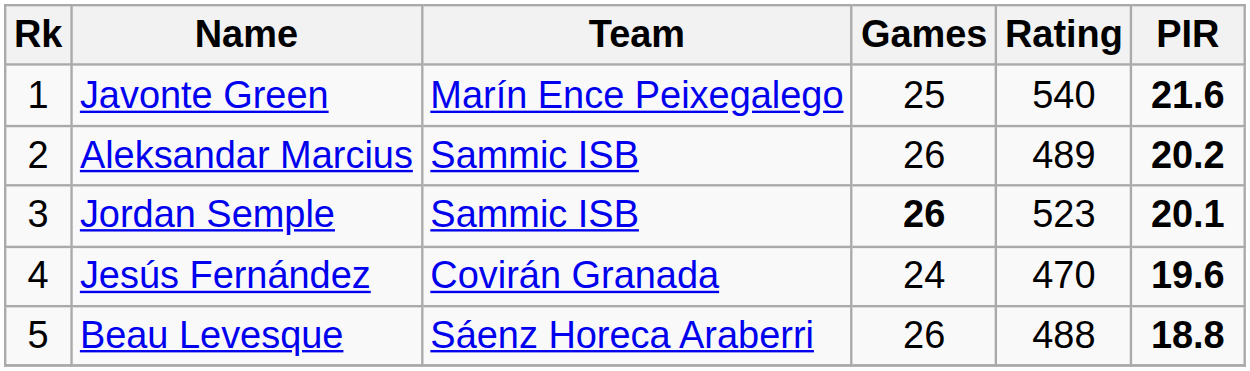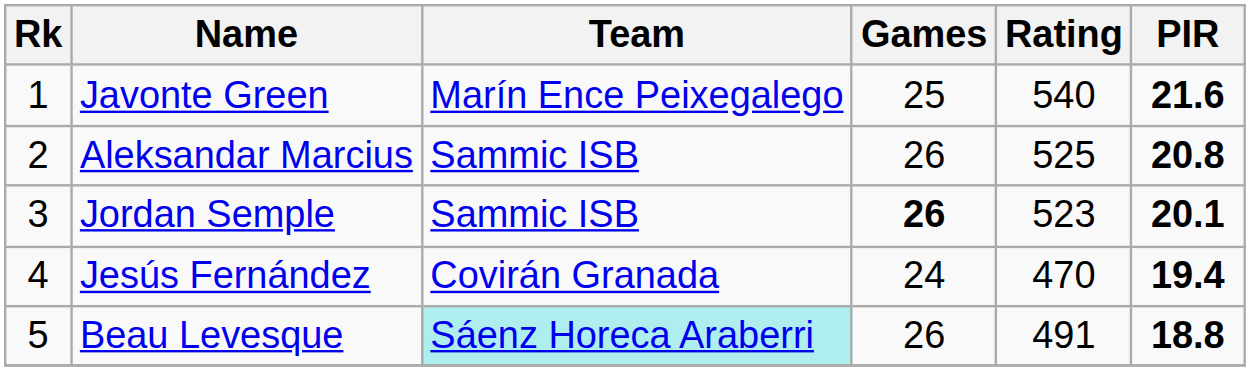Aleksandar Marcius | Rating: 489 -> 525
Aleksandar Marcius | PIR: 20.2 -> 20.8
Jesús Fernández | PIR: 19.6 -> 19.4
Beau Levesque | Team: no background -> paleturquoise background
Beau Levesque | Rating: 488 -> 491
